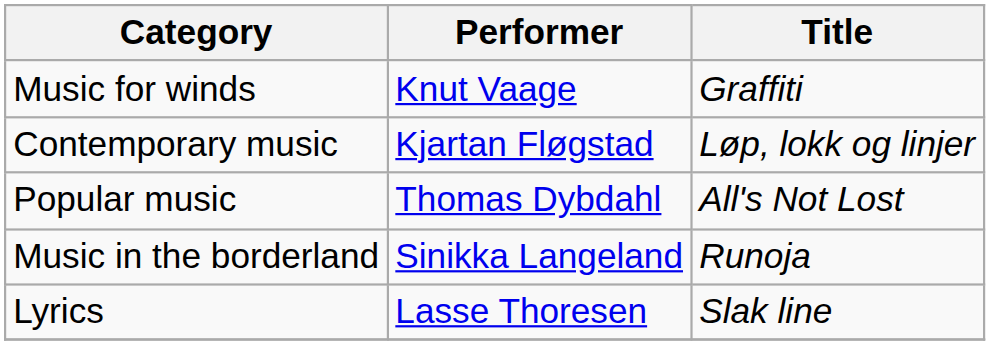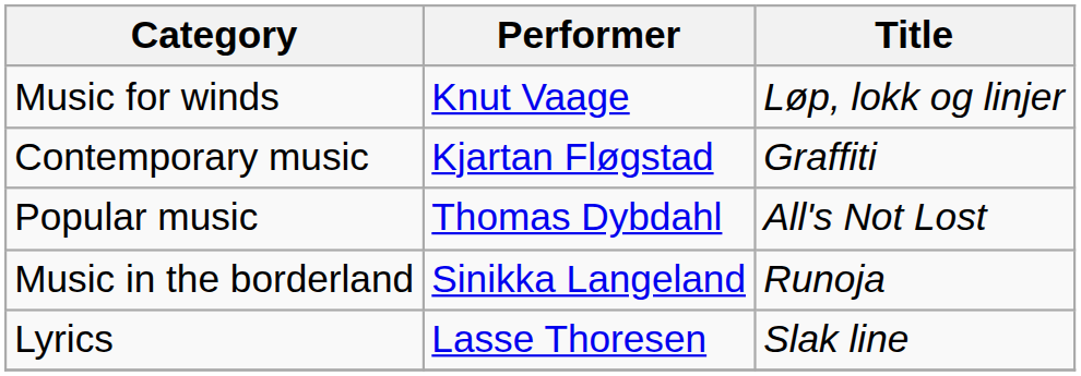Music for winds | Title: Graffiti -> Løp, lokk og linjer
Contemporary music | Title: Løp, lokk og linjer -> Graffiti
